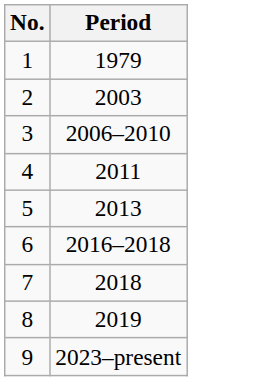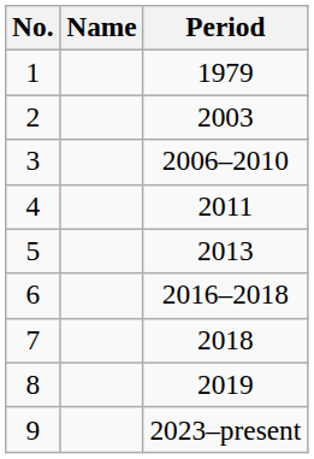+ column: Name
